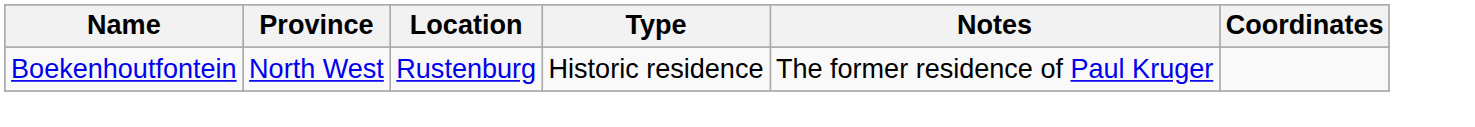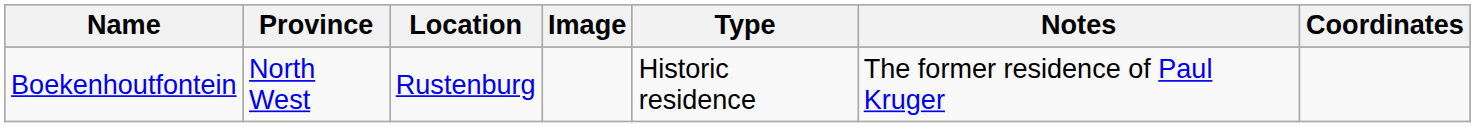+ column: Image
